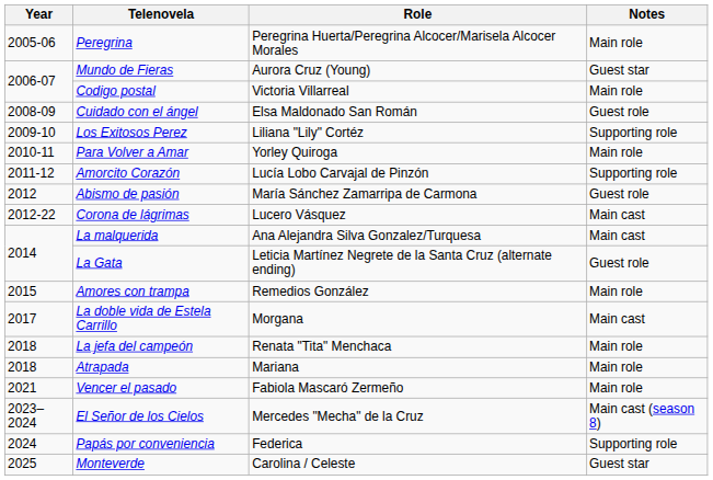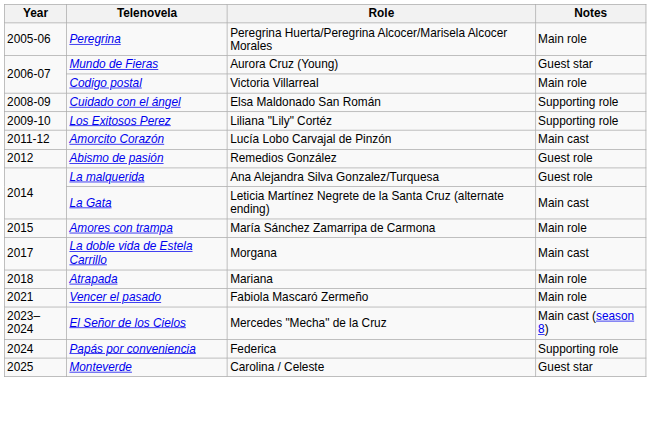Cuidado con el ángel | Notes: Guest role -> Supporting role
- row: 2010-11 | Para Volver a Amar | Yorley Quiroga | Main role
Amorcito Corazón | Notes: Supporting role -> Main cast
Abismo de pasión | Role: María Sánchez Zamarripa de Carmona -> Remedios González
- row: 2012-22 | Corona de lágrimas | Lucero Vásquez | Main cast
La malquerida | Notes: Main cast -> Guest role
La Gata | Notes: Guest role -> Main cast
Amores con trampa | Role: Remedios González -> María Sánchez Zamarripa de Carmona
- row: 2018 | La jefa del campeón | Renata "Tita" Menchaca | Main role
